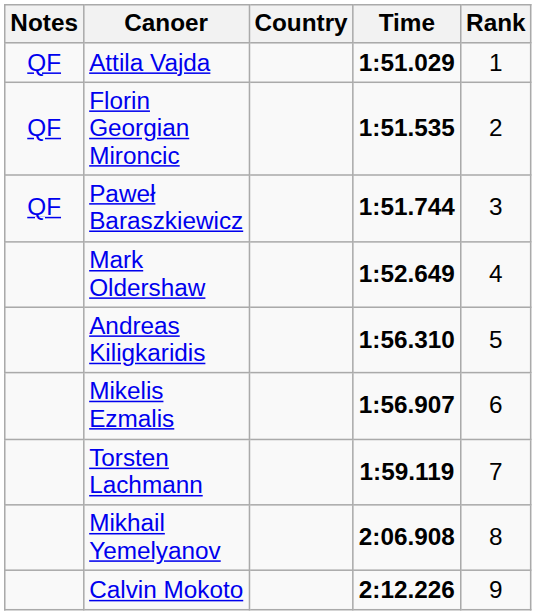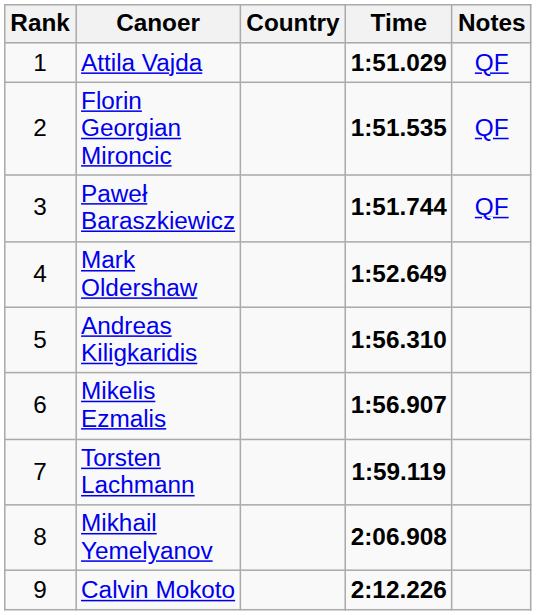columns swapped: Rank <-> Notes
